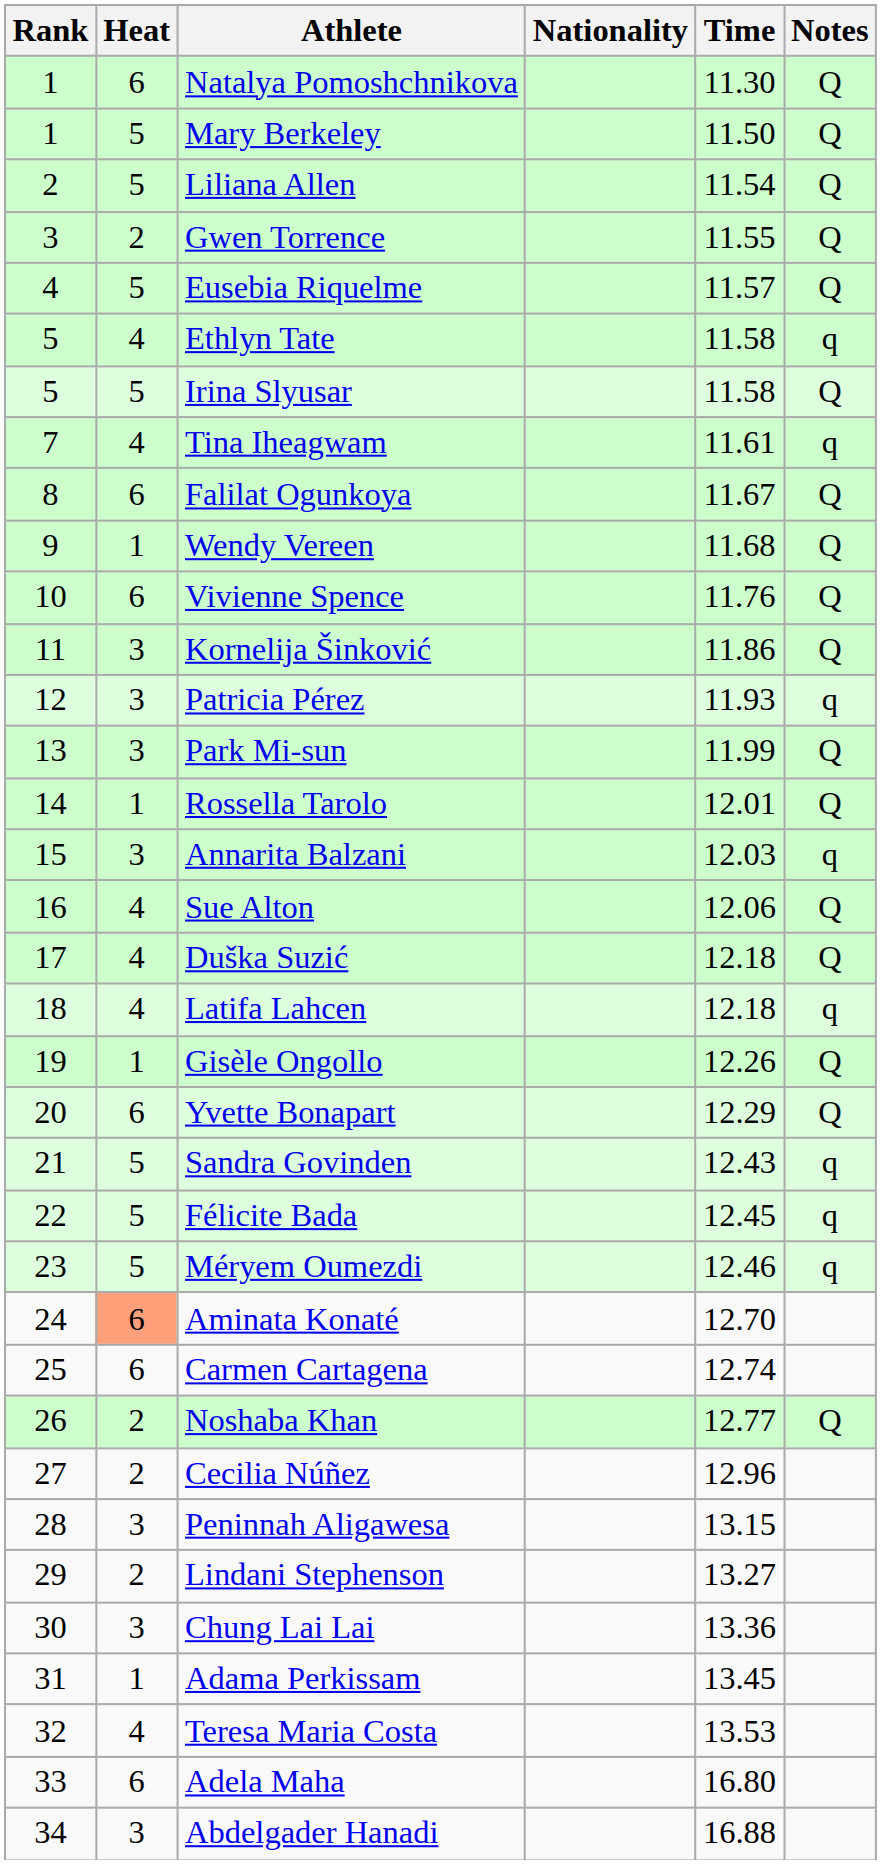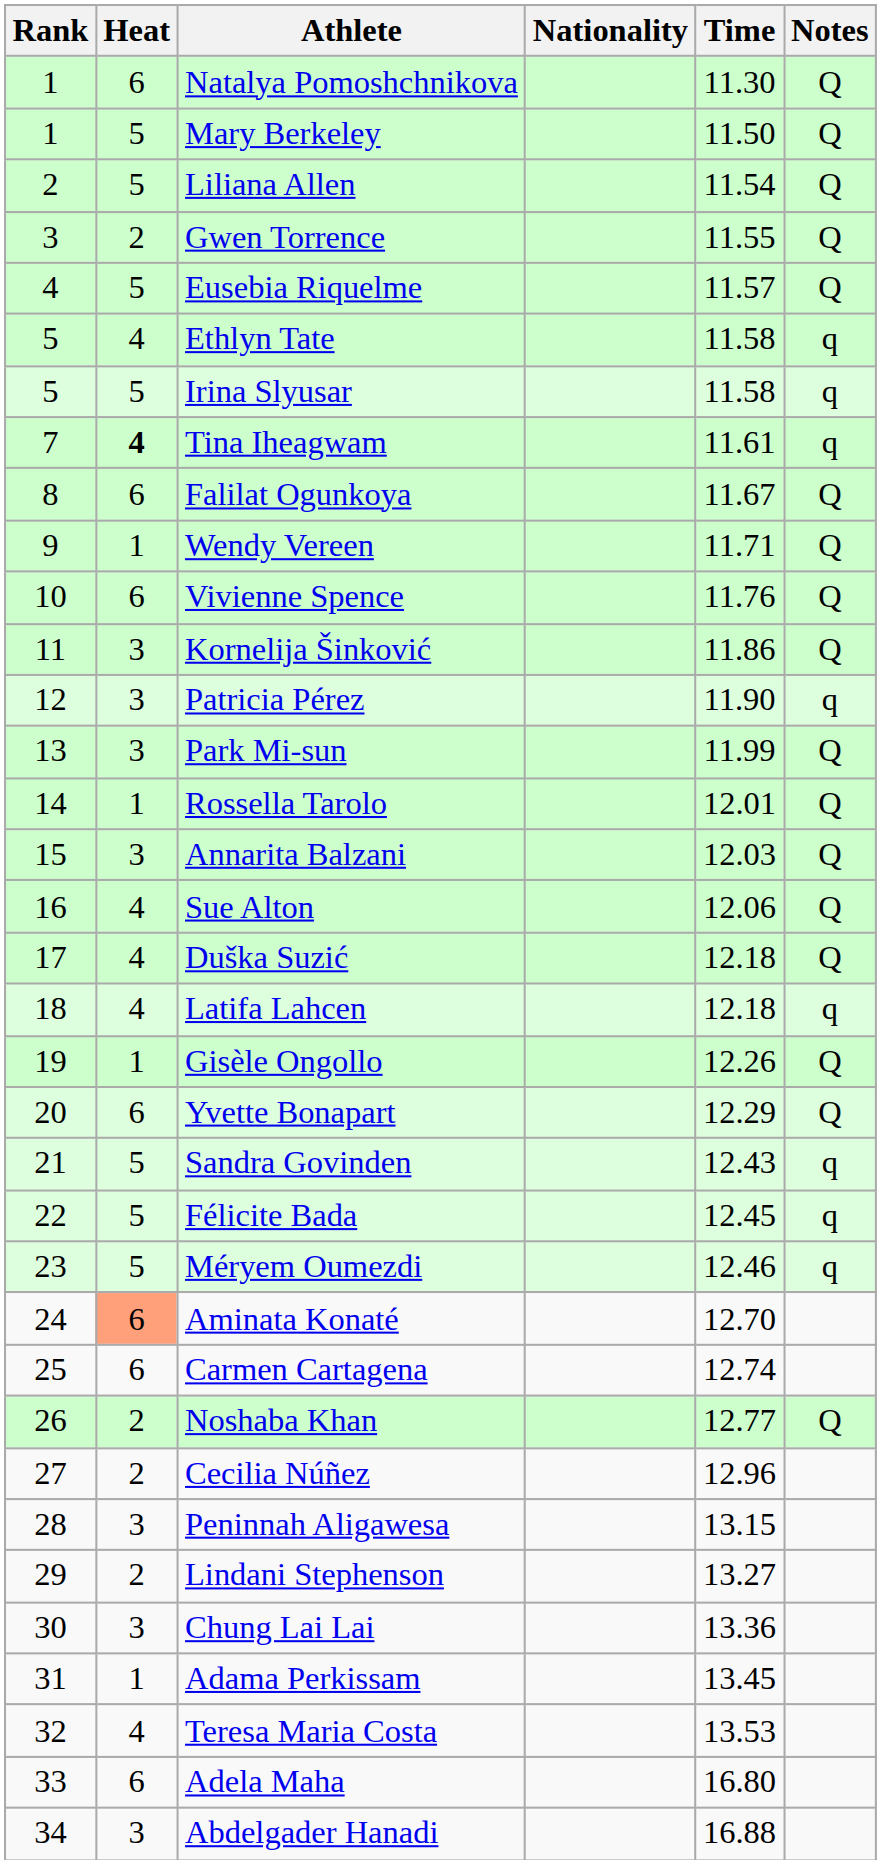Irina Slyusar | Notes: Q -> q
Tina Iheagwam | Heat: normal -> bold
Wendy Vereen | Time: 11.68 -> 11.71
Patricia Pérez | Time: 11.93 -> 11.90
Annarita Balzani | Notes: q -> Q
